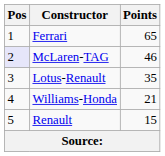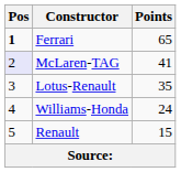Ferrari | Pos: normal -> bold
McLaren-TAG | Points: 46 -> 41
Williams-Honda | Points: 21 -> 24
